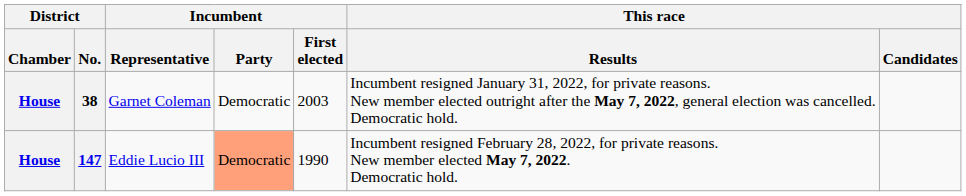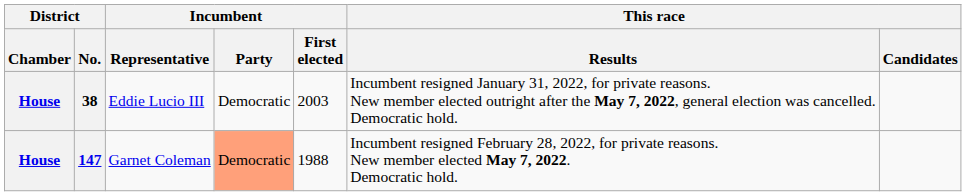38 | Incumbent / Representative: Garnet Coleman -> Eddie Lucio III
147 | Incumbent / Representative: Eddie Lucio III -> Garnet Coleman
147 | Incumbent / First elected: 1990 -> 1988
